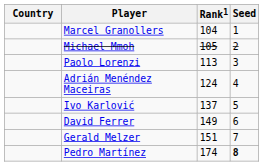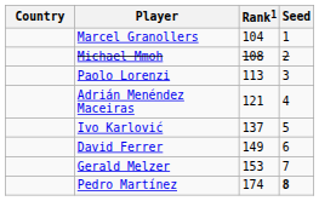Michael Mmoh | Rank1: 105 -> 108
Adrián Menéndez Maceiras | Rank1: 124 -> 121
Gerald Melzer | Rank1: 151 -> 153
